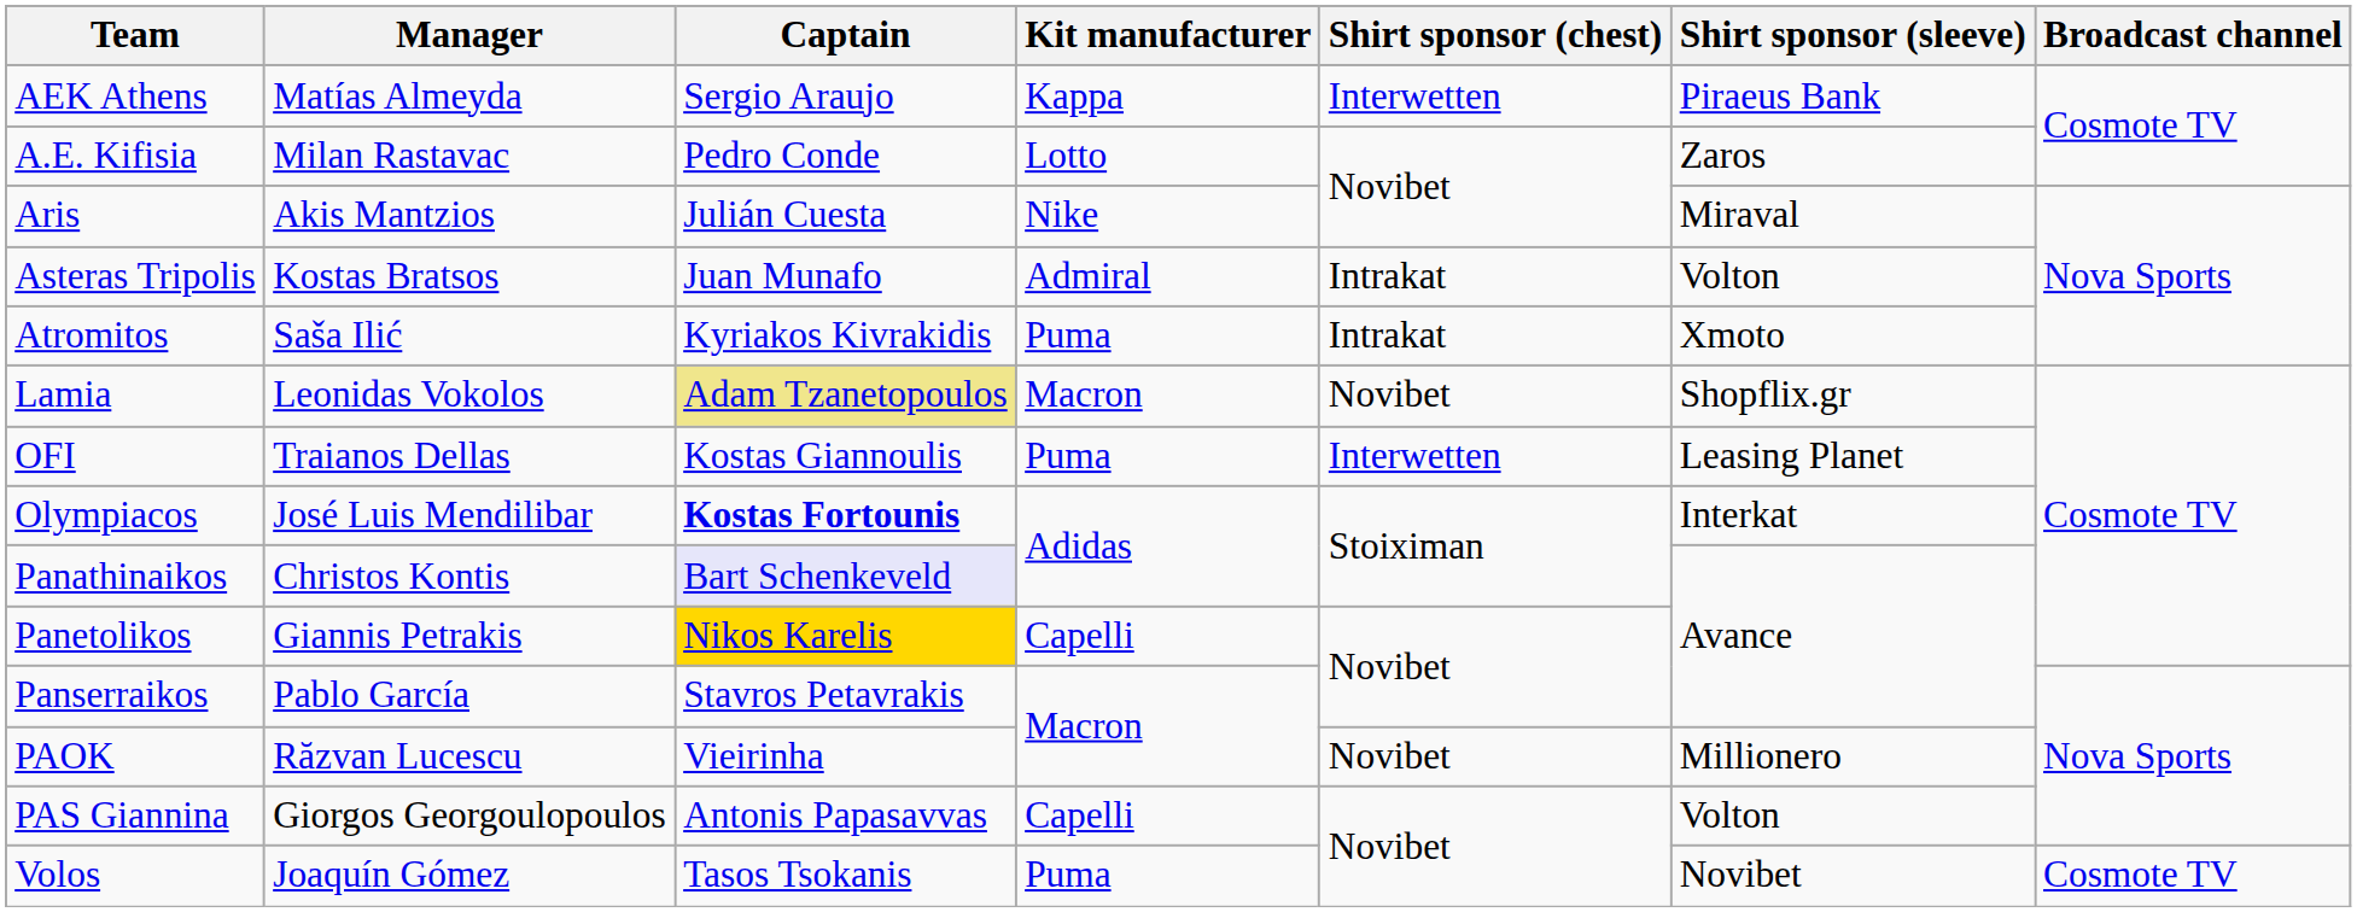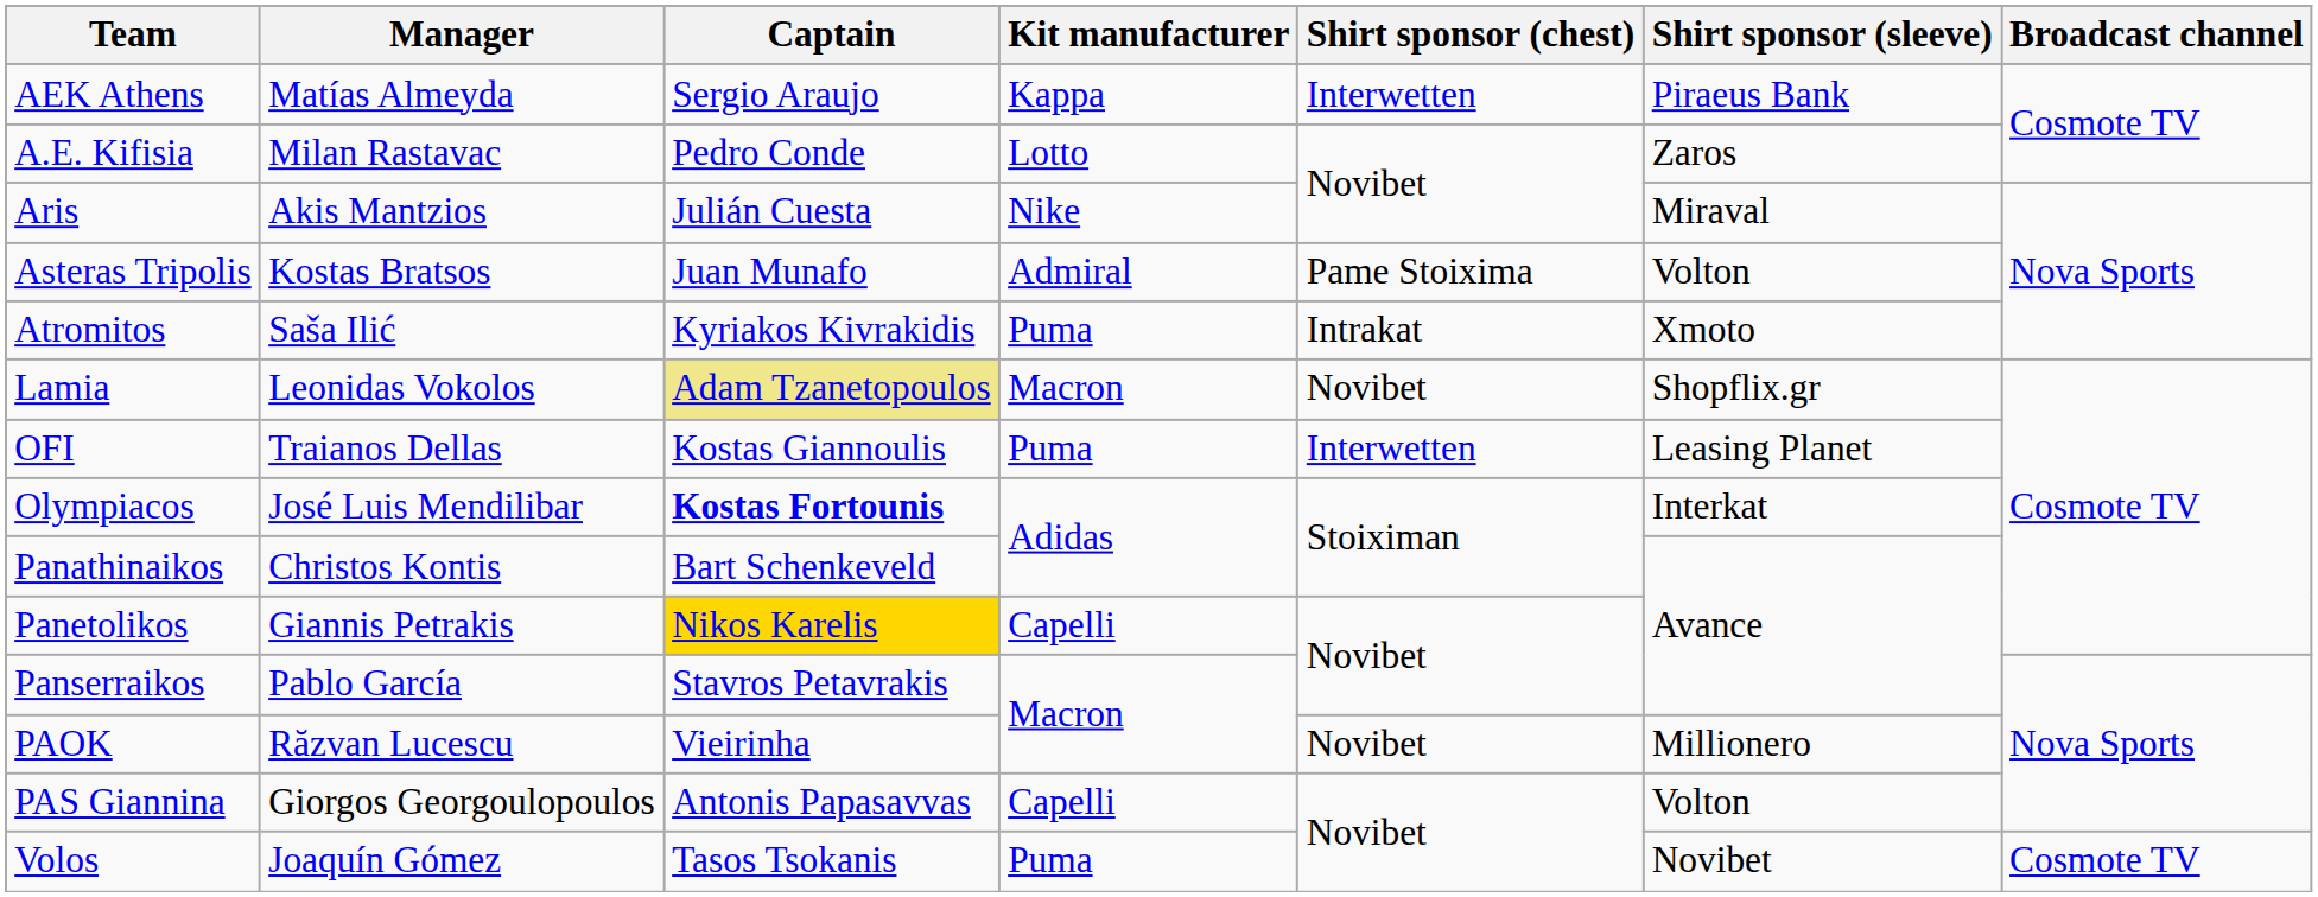Asteras Tripolis | Shirt sponsor (chest): Intrakat -> Pame Stoixima
Panathinaikos | Captain: lavender background -> no background
